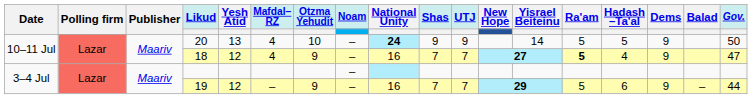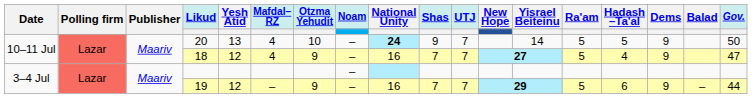20 | UTJ: 9 -> 7
18 | Ra'am: bold -> normal
